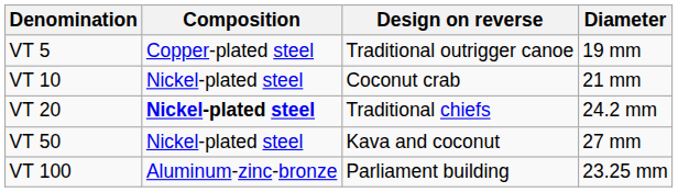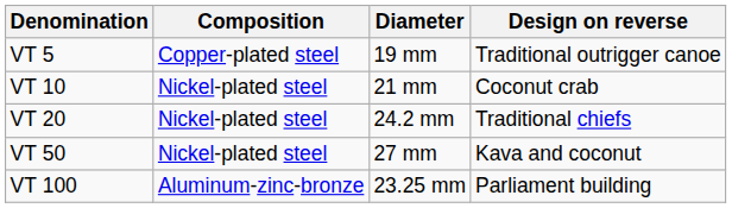columns swapped: Diameter <-> Design on reverse
VT 20 | Composition: bold -> normal
